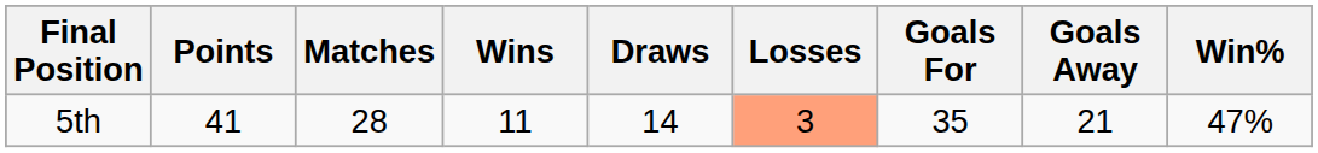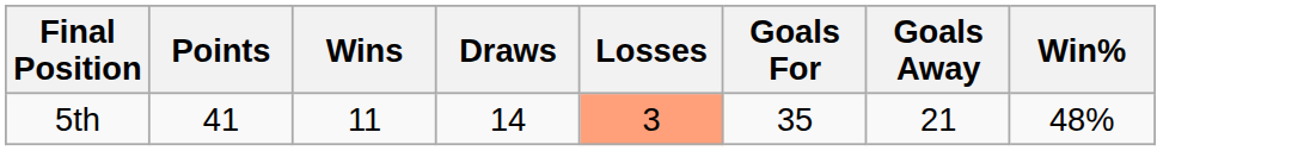- column: Matches | 28
5th | Win%: 47% -> 48%
